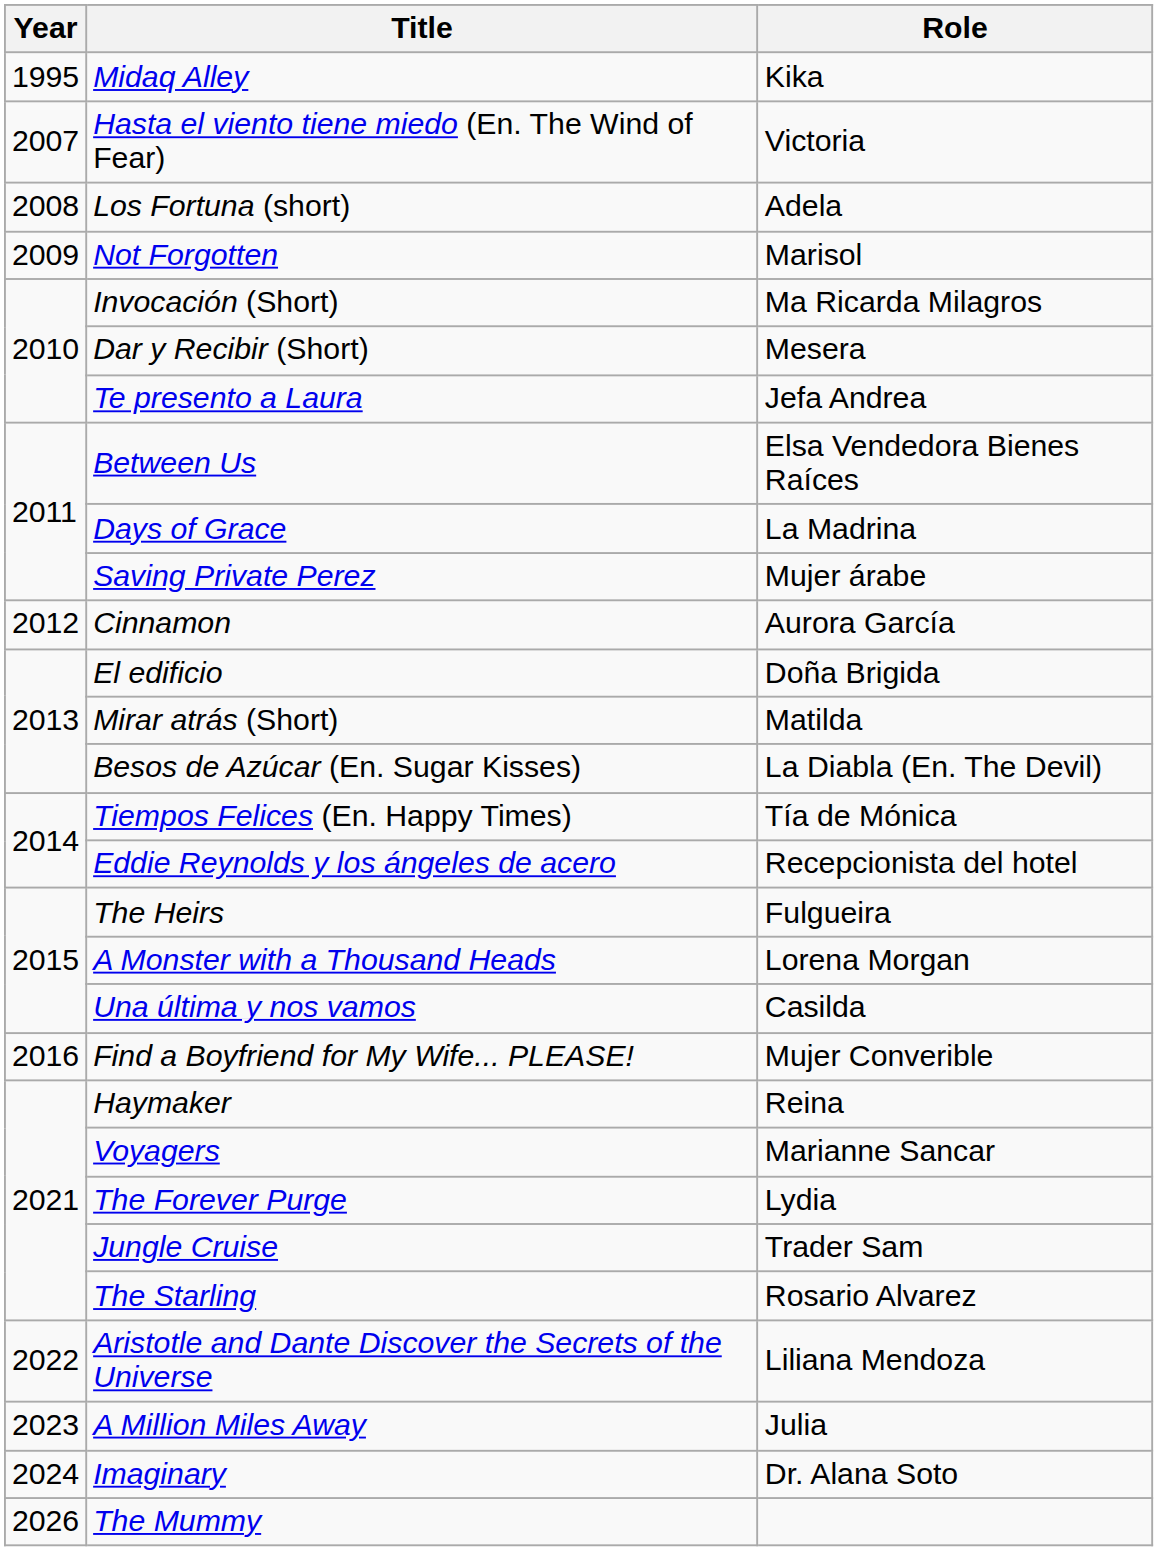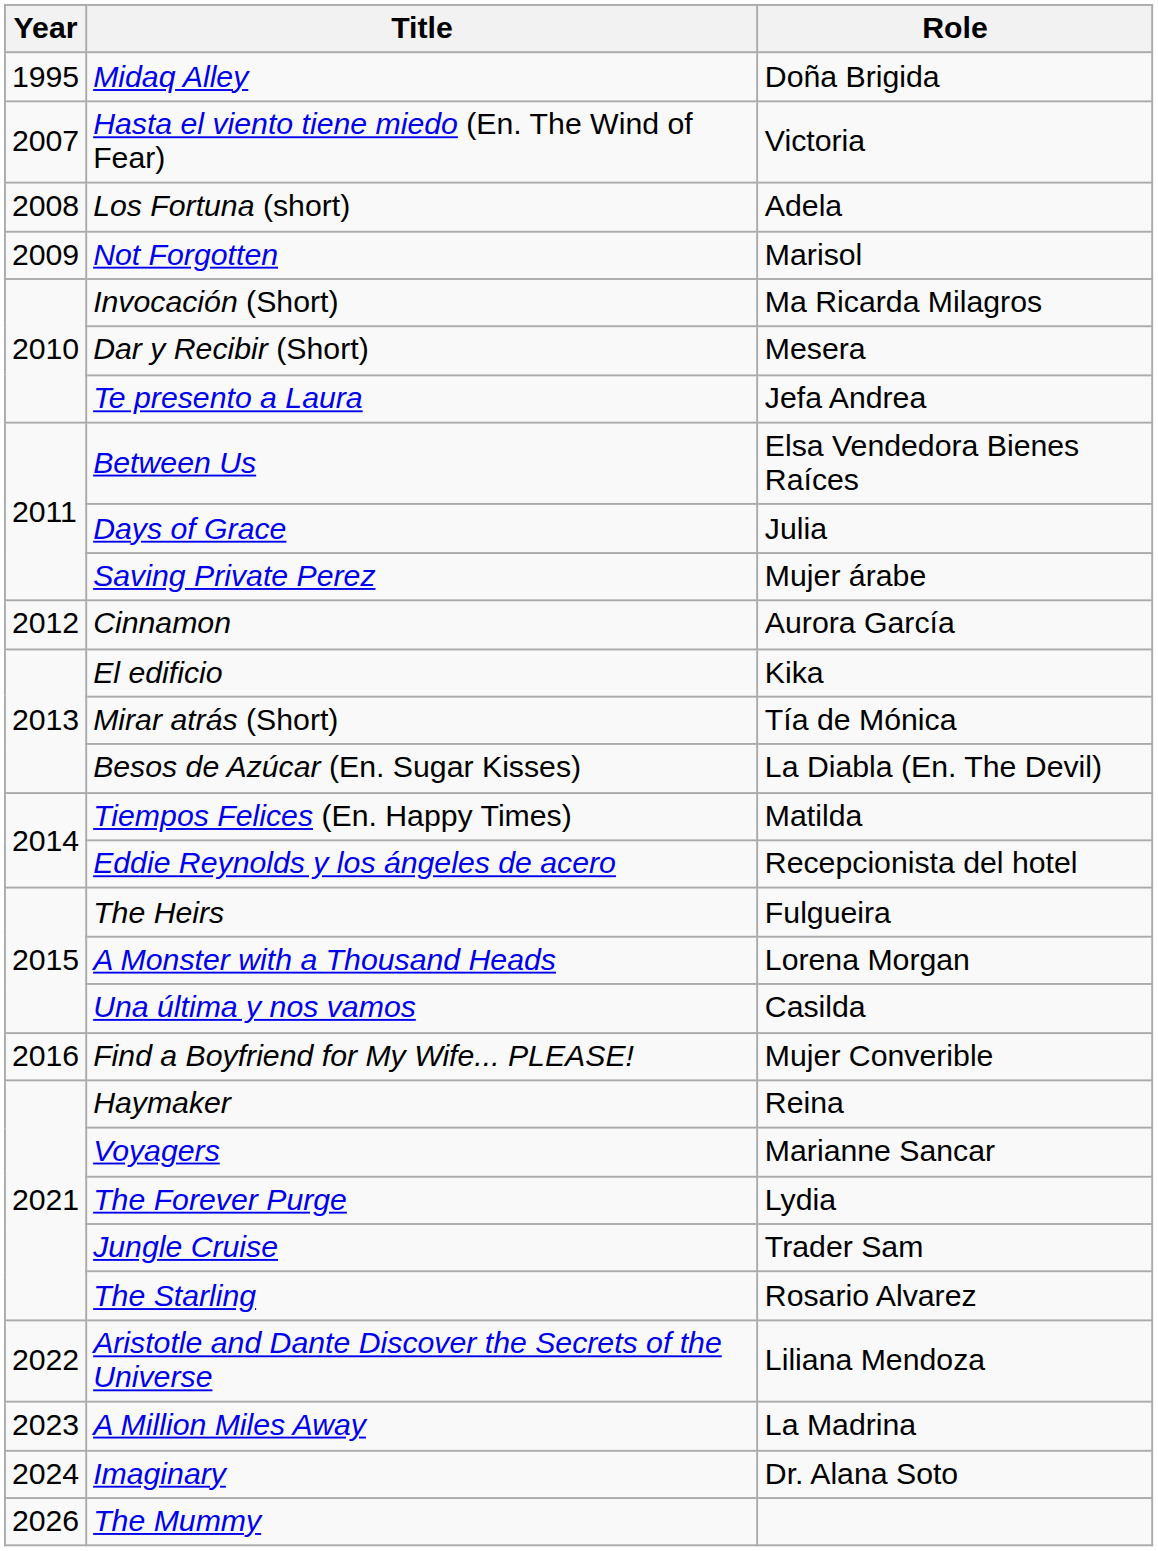Midaq Alley | Role: Kika -> Doña Brigida
Days of Grace | Role: La Madrina -> Julia
El edificio | Role: Doña Brigida -> Kika
Mirar atrás (Short) | Role: Matilda -> Tía de Mónica
Tiempos Felices (En. Happy Times) | Role: Tía de Mónica -> Matilda
A Million Miles Away | Role: Julia -> La Madrina
